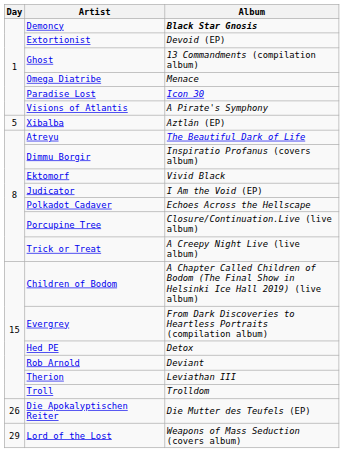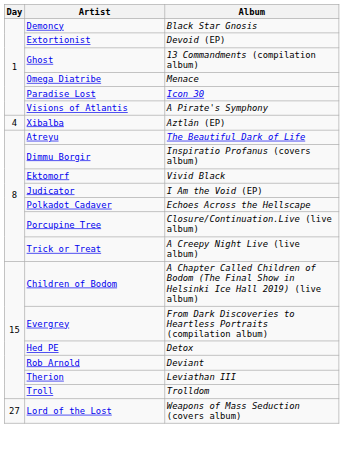Demoncy | Album: bold -> normal
Xibalba | Day: 5 -> 4
- row: 26 | Die Apokalyptischen Reiter | Die Mutter des Teufels (EP)
Lord of the Lost | Day: 29 -> 27
